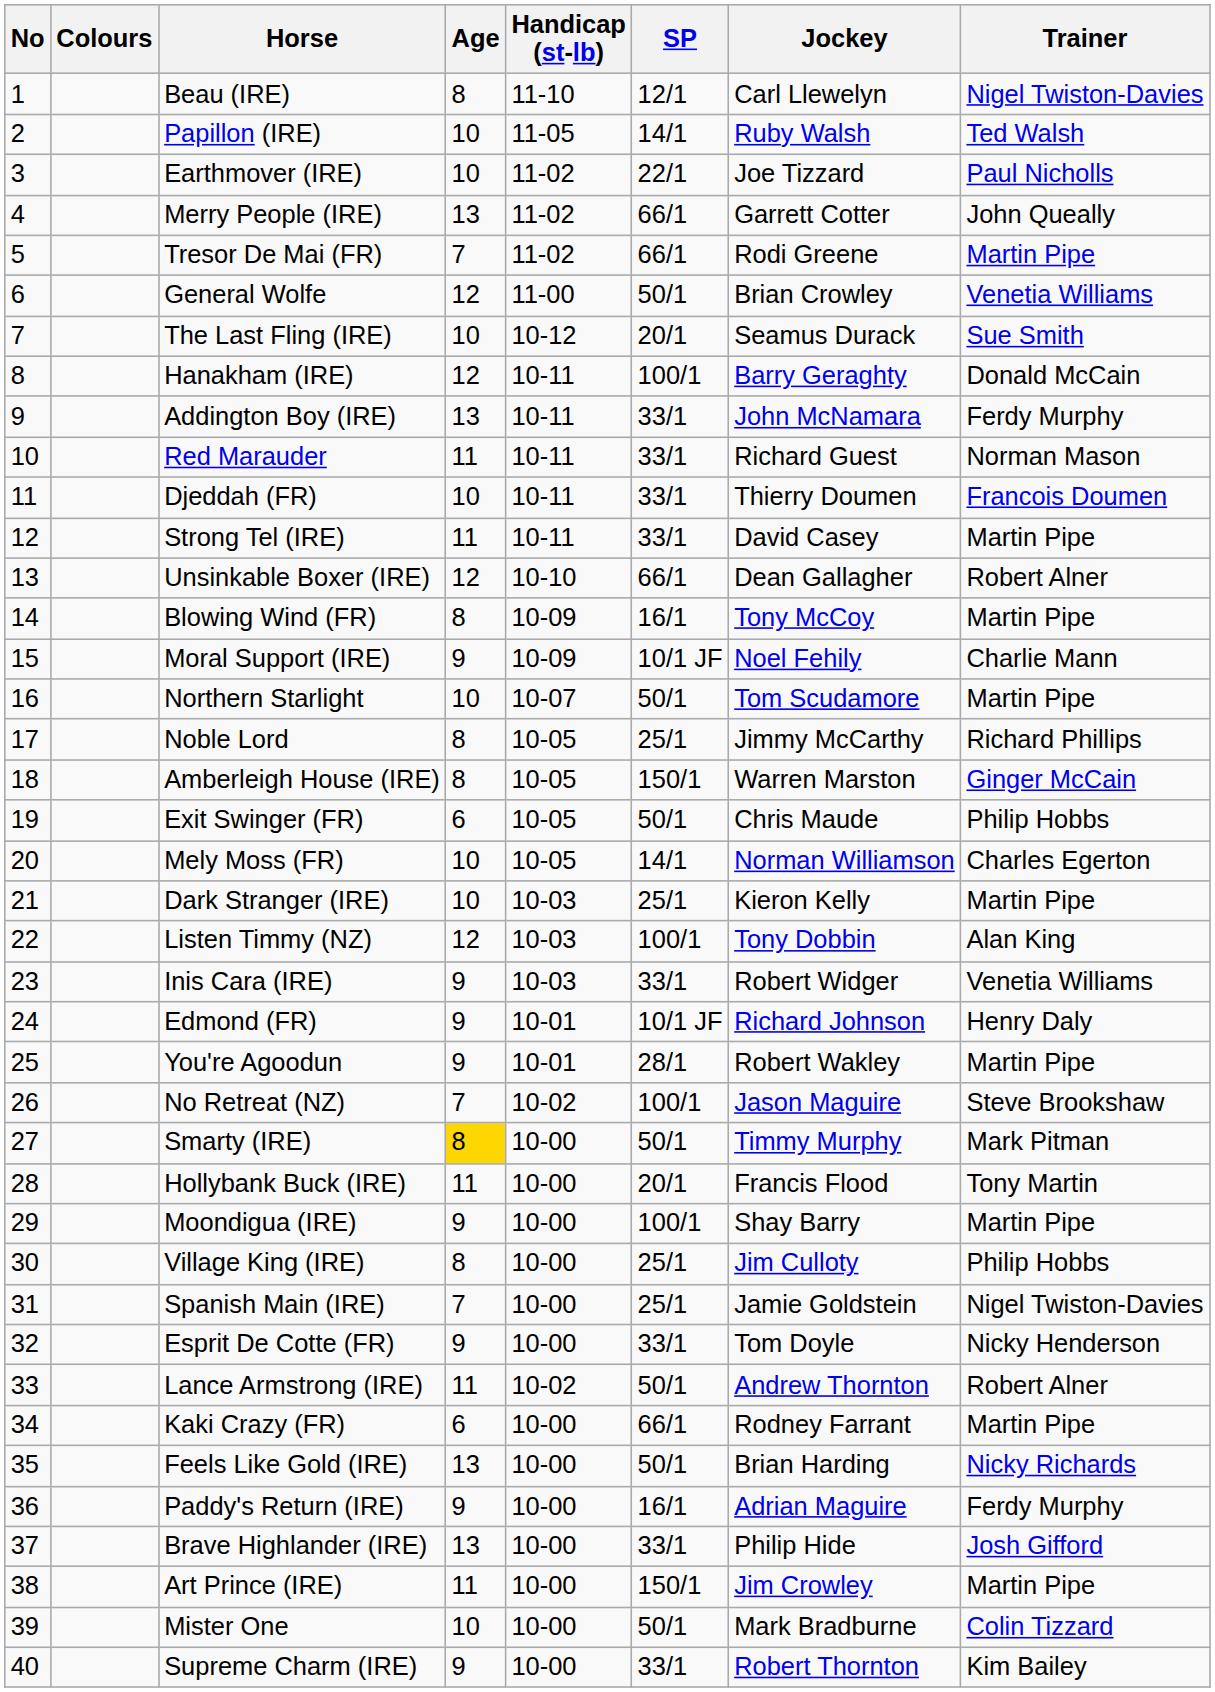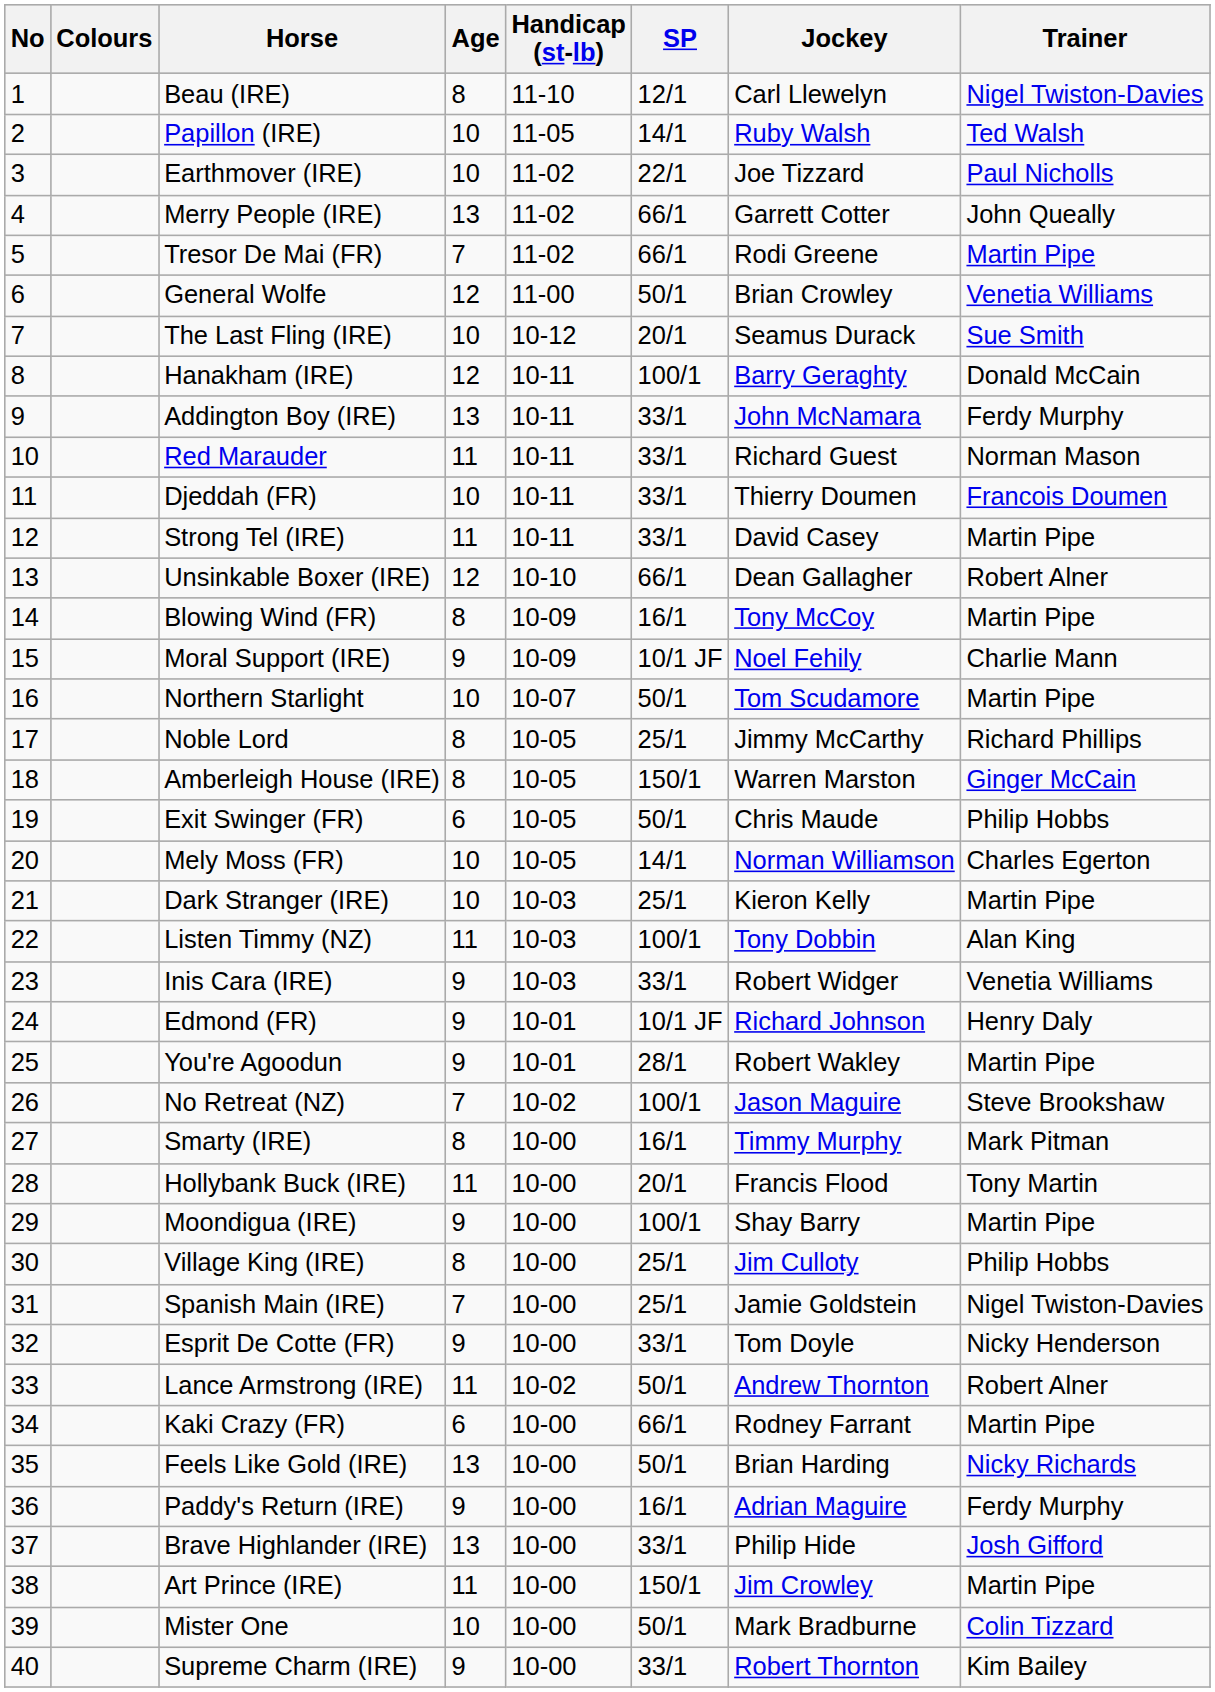Listen Timmy (NZ) | Age: 12 -> 11
Smarty (IRE) | Age: gold background -> no background
Smarty (IRE) | SP: 50/1 -> 16/1
